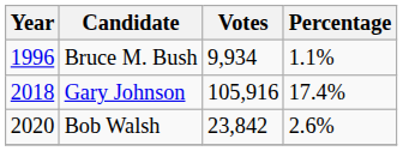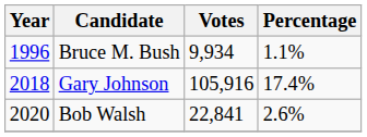Bob Walsh | Votes: 23,842 -> 22,841
